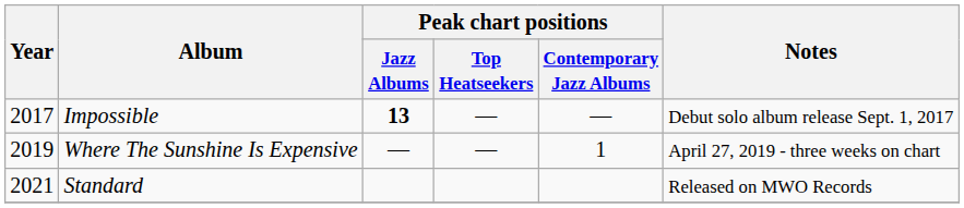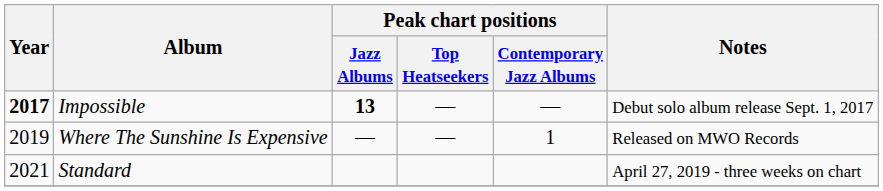Impossible | Year: normal -> bold
Where The Sunshine Is Expensive | Notes: April 27, 2019 - three weeks on chart -> Released on MWO Records
Standard | Notes: Released on MWO Records -> April 27, 2019 - three weeks on chart
